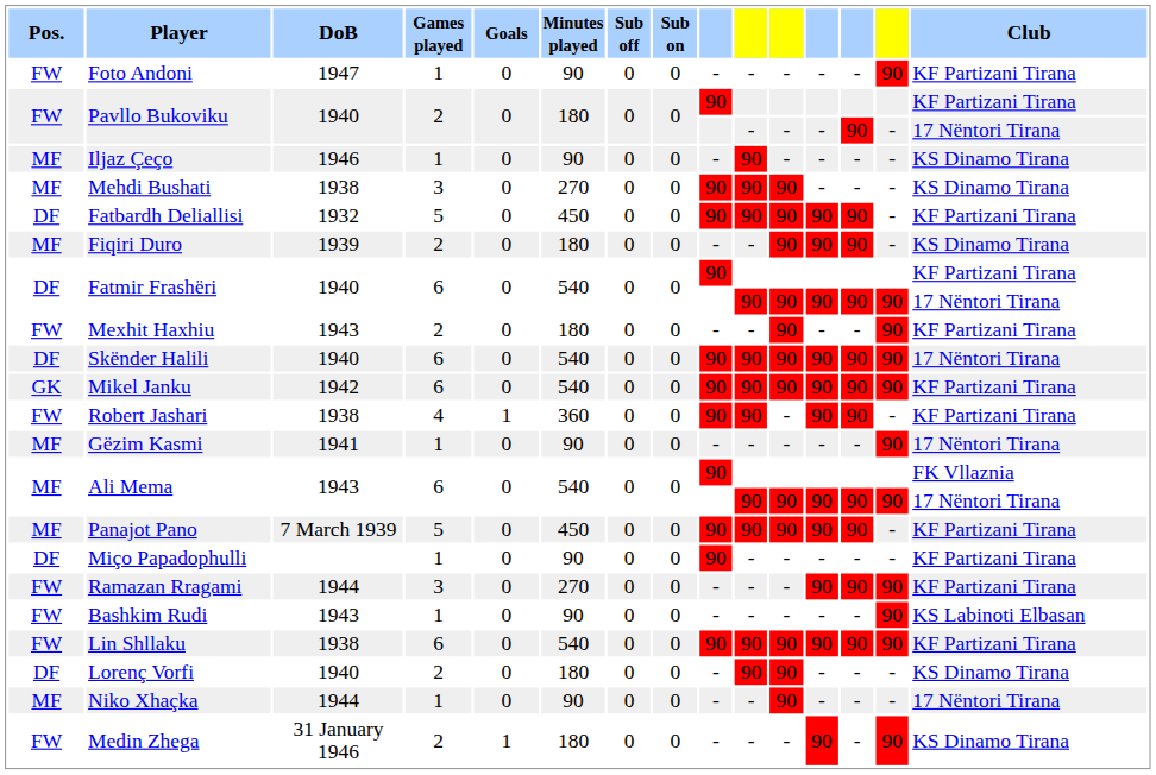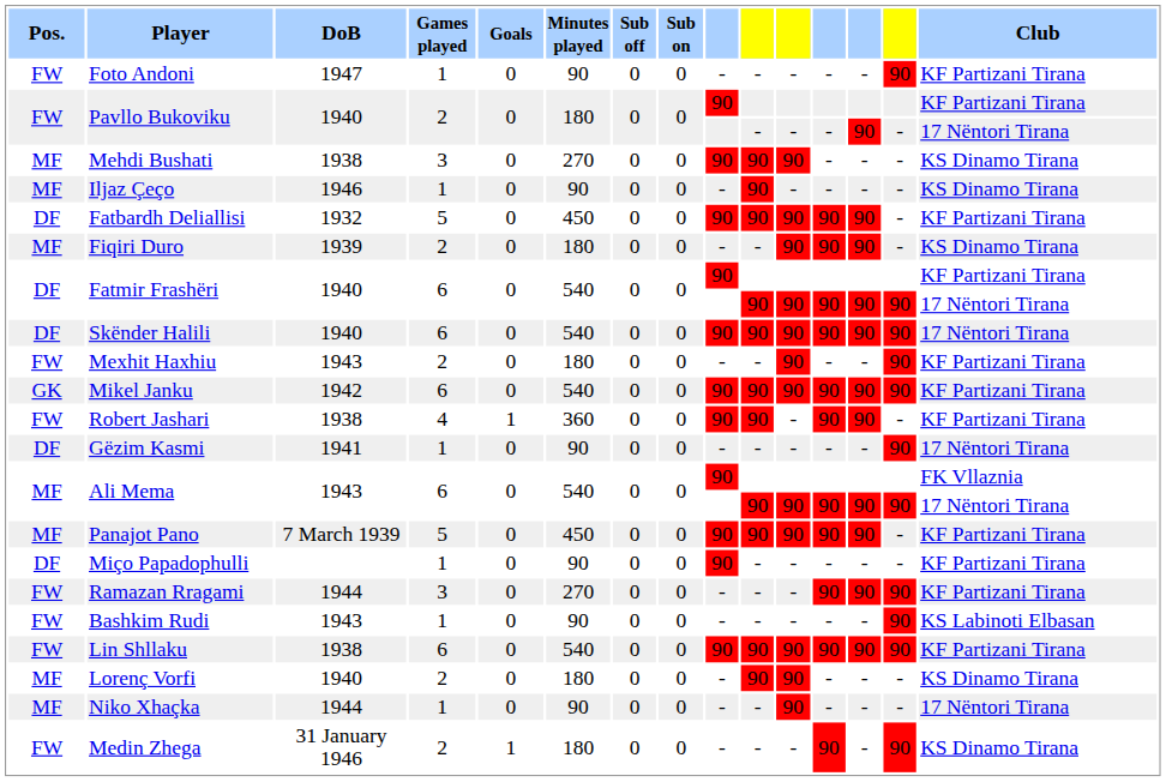rows swapped: Mehdi Bushati <-> Iljaz Çeço
rows swapped: Skënder Halili <-> Mexhit Haxhiu
Gëzim Kasmi | Pos.: MF -> DF
Lorenç Vorfi | Pos.: DF -> MF
